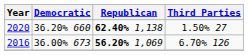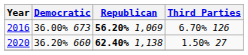rows swapped: 2020 <-> 2016
